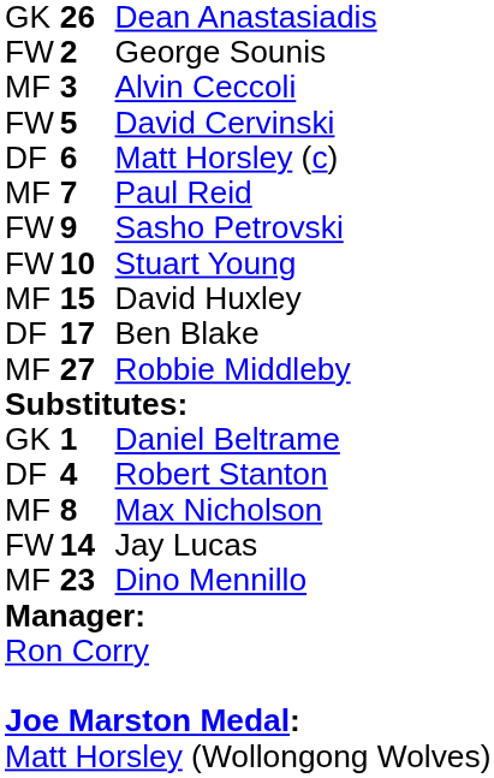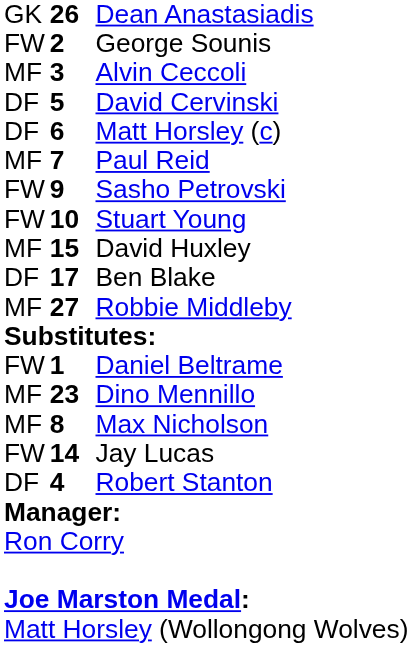David Cervinski | column 1: FW -> DF
Daniel Beltrame | column 1: GK -> FW
rows swapped: Robert Stanton <-> Dino Mennillo
